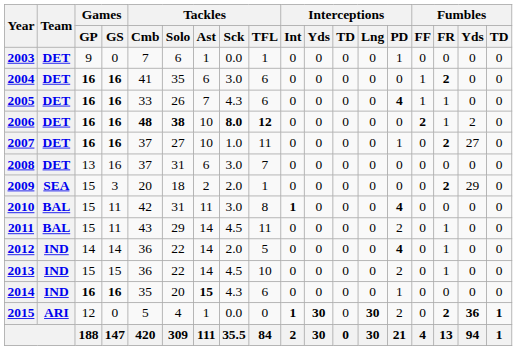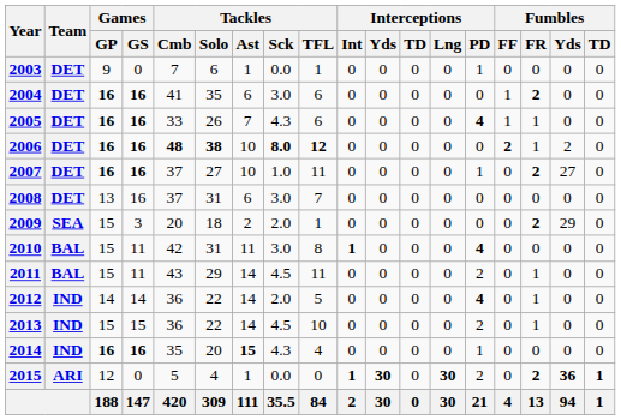2014 | Tackles / TFL: 6 -> 4
